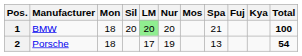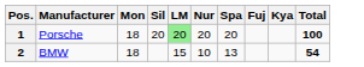- column: Mos
1 | Manufacturer: BMW -> Porsche
1 | Spa: 21 -> 20
2 | Manufacturer: Porsche -> BMW
2 | LM: 17 -> 15
2 | Nur: 19 -> 10
